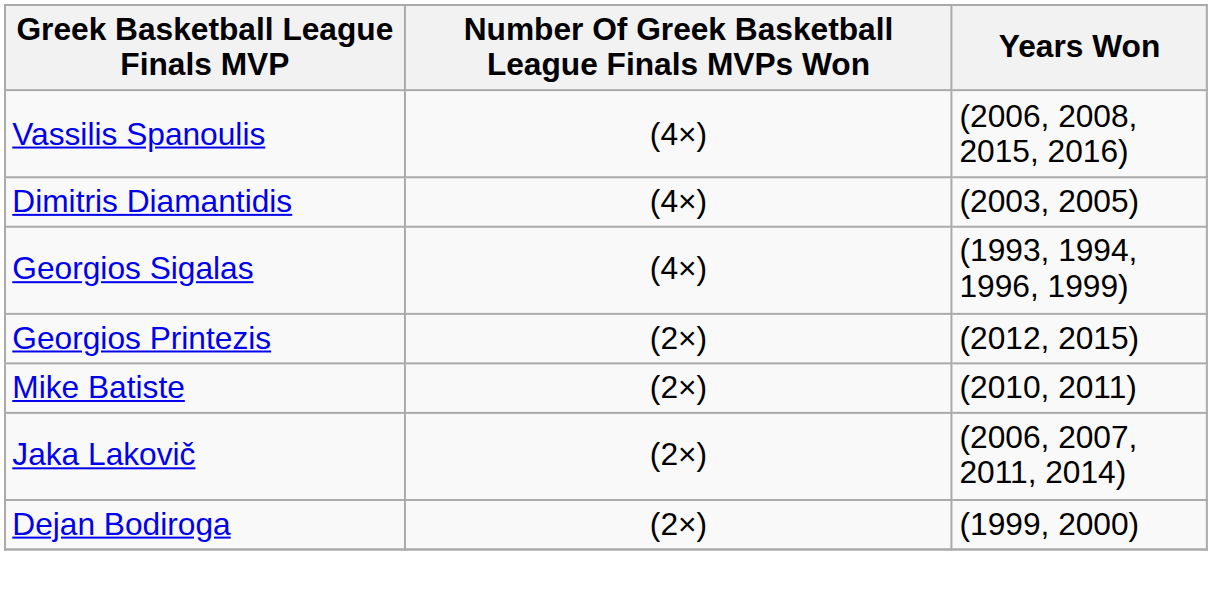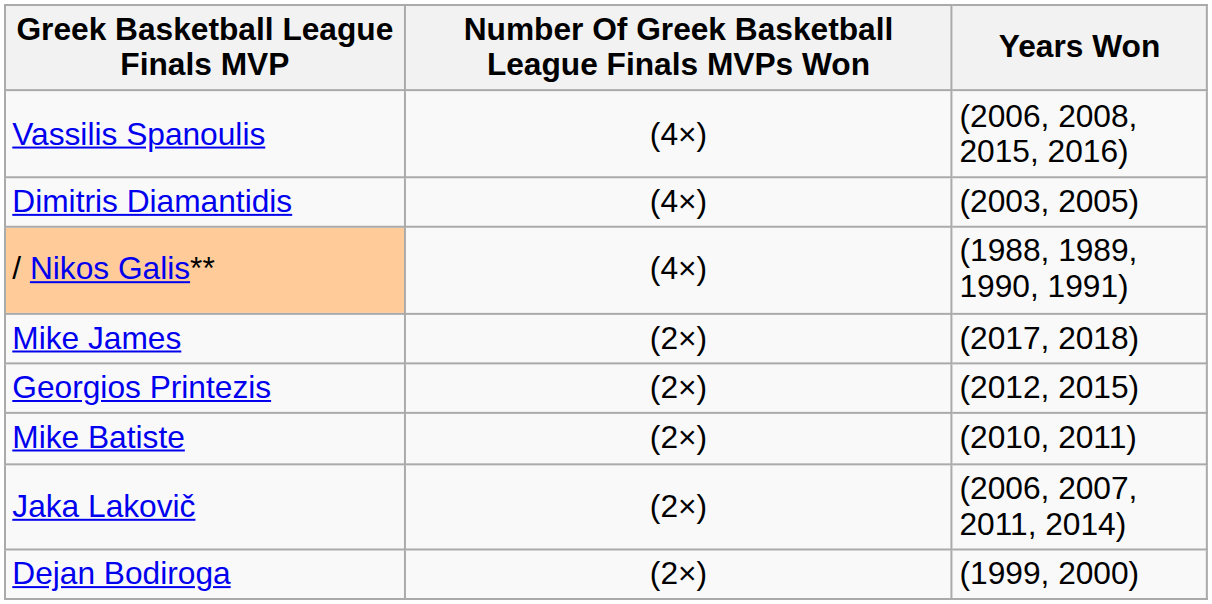- row: Georgios Sigalas | (4×) | (1993, 1994, 1996, 1999)
+ row: / Nikos Galis** | (4×) | (1988, 1989, 1990, 1991)
+ row: Mike James | (2×) | (2017, 2018)
